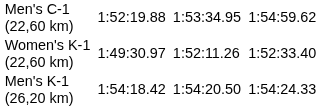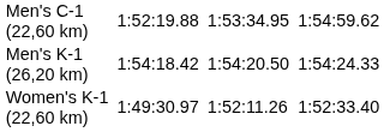rows swapped: Men's K-1 (26,20 km) <-> Women's K-1 (22,60 km)
